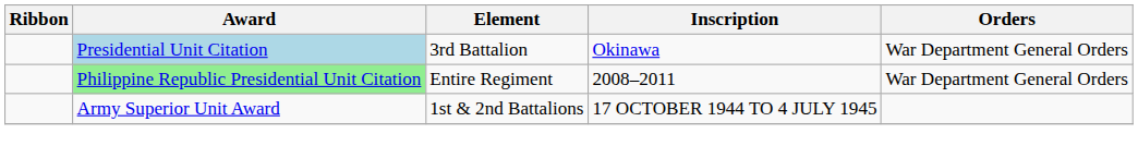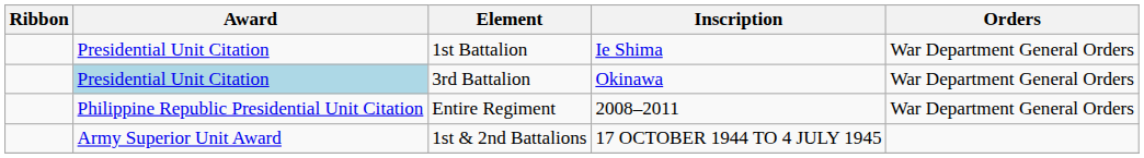+ row: Presidential Unit Citation | 1st Battalion | Ie Shima | War Department General Orders
Entire Regiment | Award: lightgreen background -> no background
